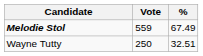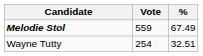Wayne Tutty | Vote: 250 -> 254
